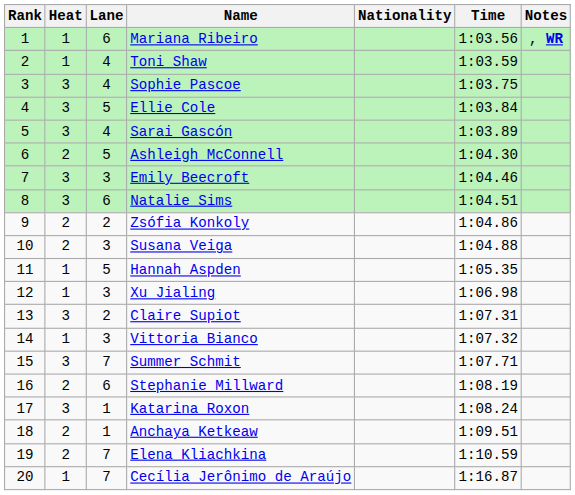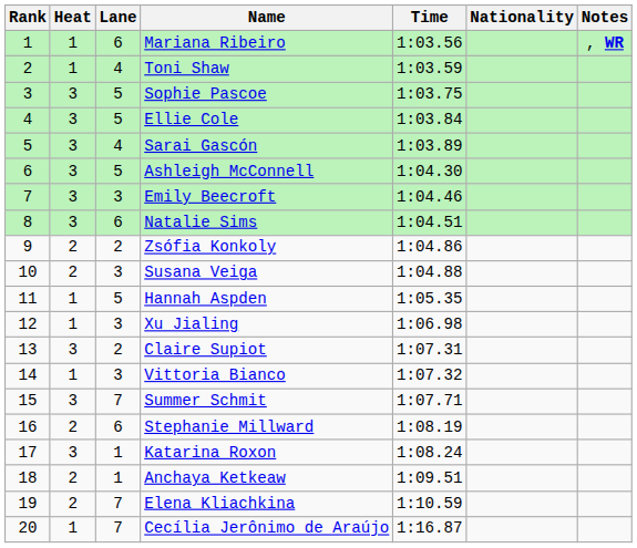columns swapped: Nationality <-> Time
Sophie Pascoe | Lane: 4 -> 5
Ashleigh McConnell | Heat: 2 -> 3
